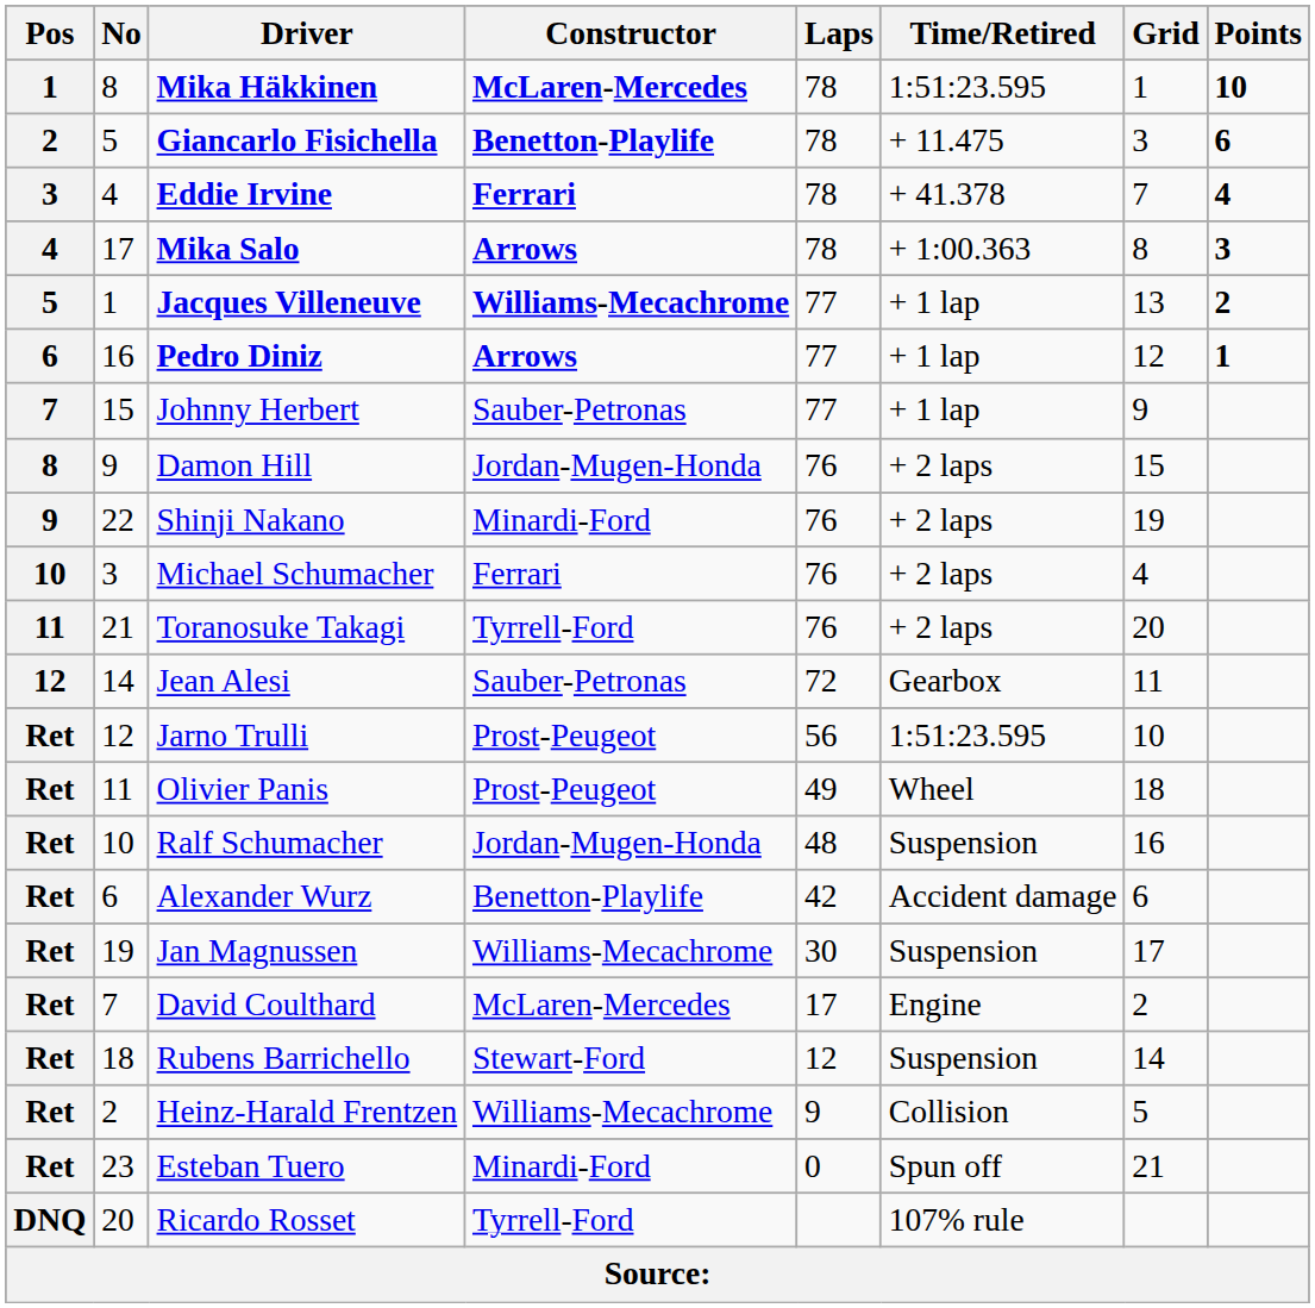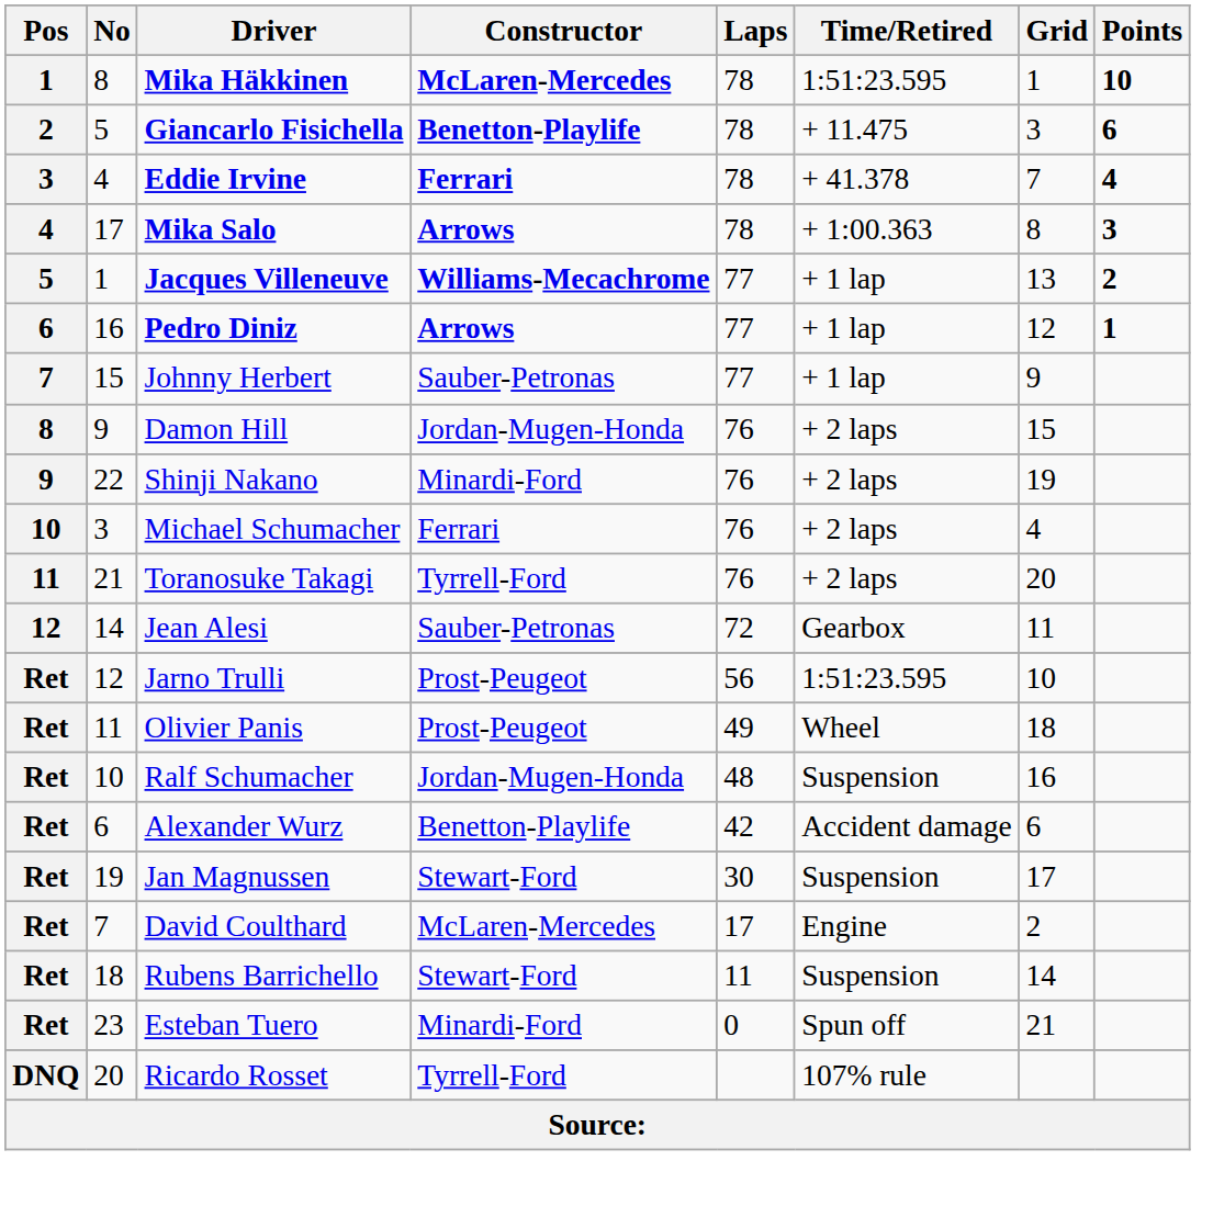Jan Magnussen | Constructor: Williams-Mecachrome -> Stewart-Ford
Rubens Barrichello | Laps: 12 -> 11
- row: Ret | 2 | Heinz-Harald Frentzen | Williams-Mecachrome | 9 | Collision | 5
